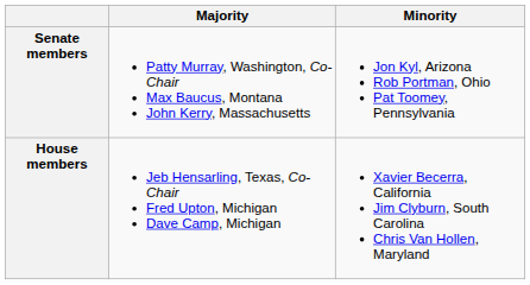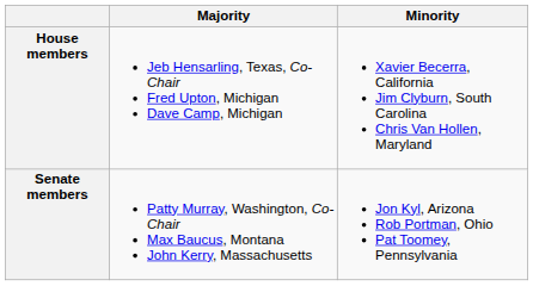rows swapped: Senate members <-> House members
